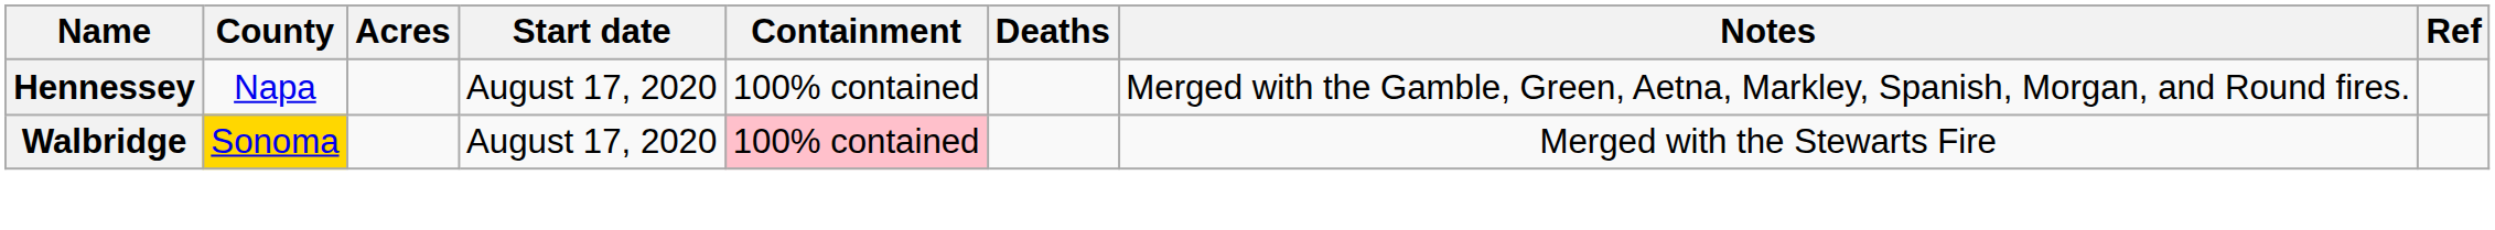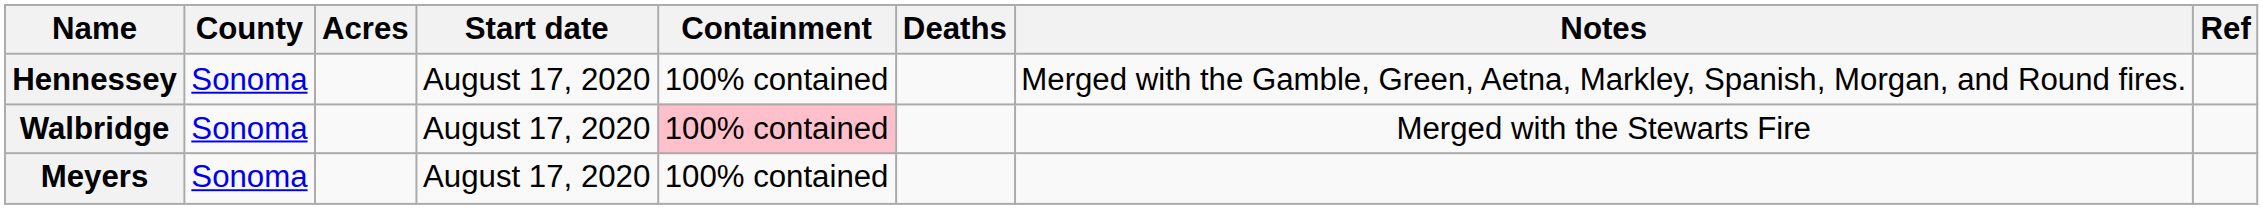Hennessey | County: Napa -> Sonoma
Walbridge | County: gold background -> no background
+ row: Meyers | Sonoma | August 17, 2020 | 100% contained
